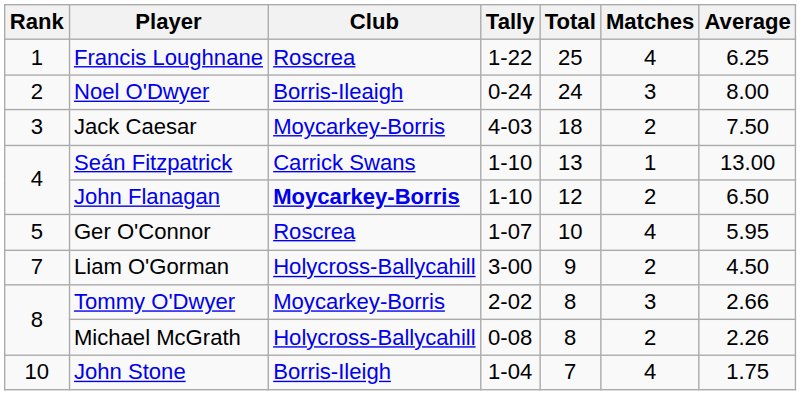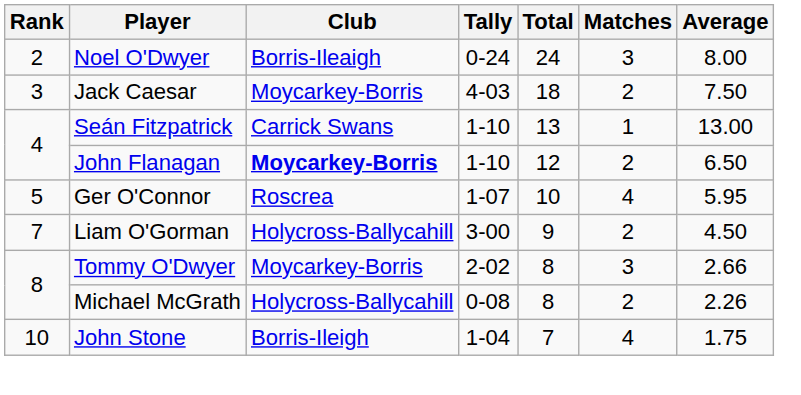- row: 1 | Francis Loughnane | Roscrea | 1-22 | 25 | 4 | 6.25
